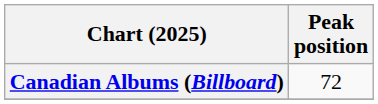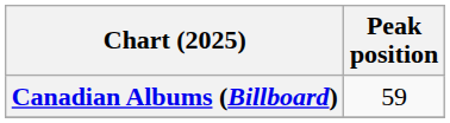Canadian Albums (Billboard) | Peak position: 72 -> 59
